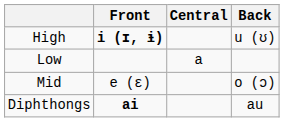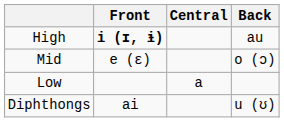High | Back: u (ʊ) -> au
rows swapped: Mid <-> Low
Diphthongs | Front: bold -> normal
Diphthongs | Back: au -> u (ʊ)
